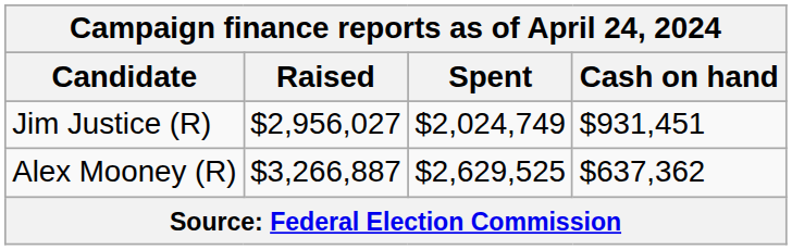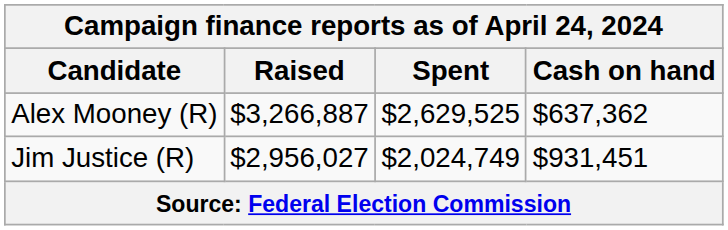rows swapped: Jim Justice (R) <-> Alex Mooney (R)
